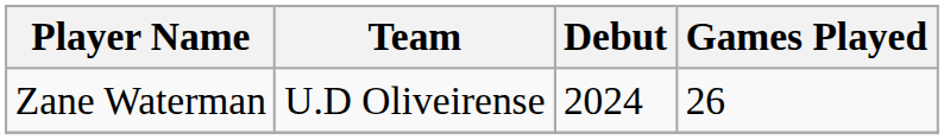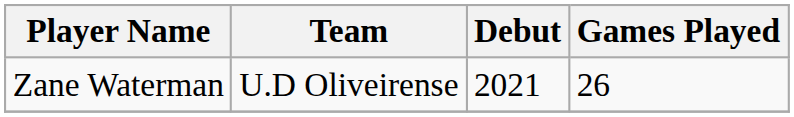Zane Waterman | Debut: 2024 -> 2021
